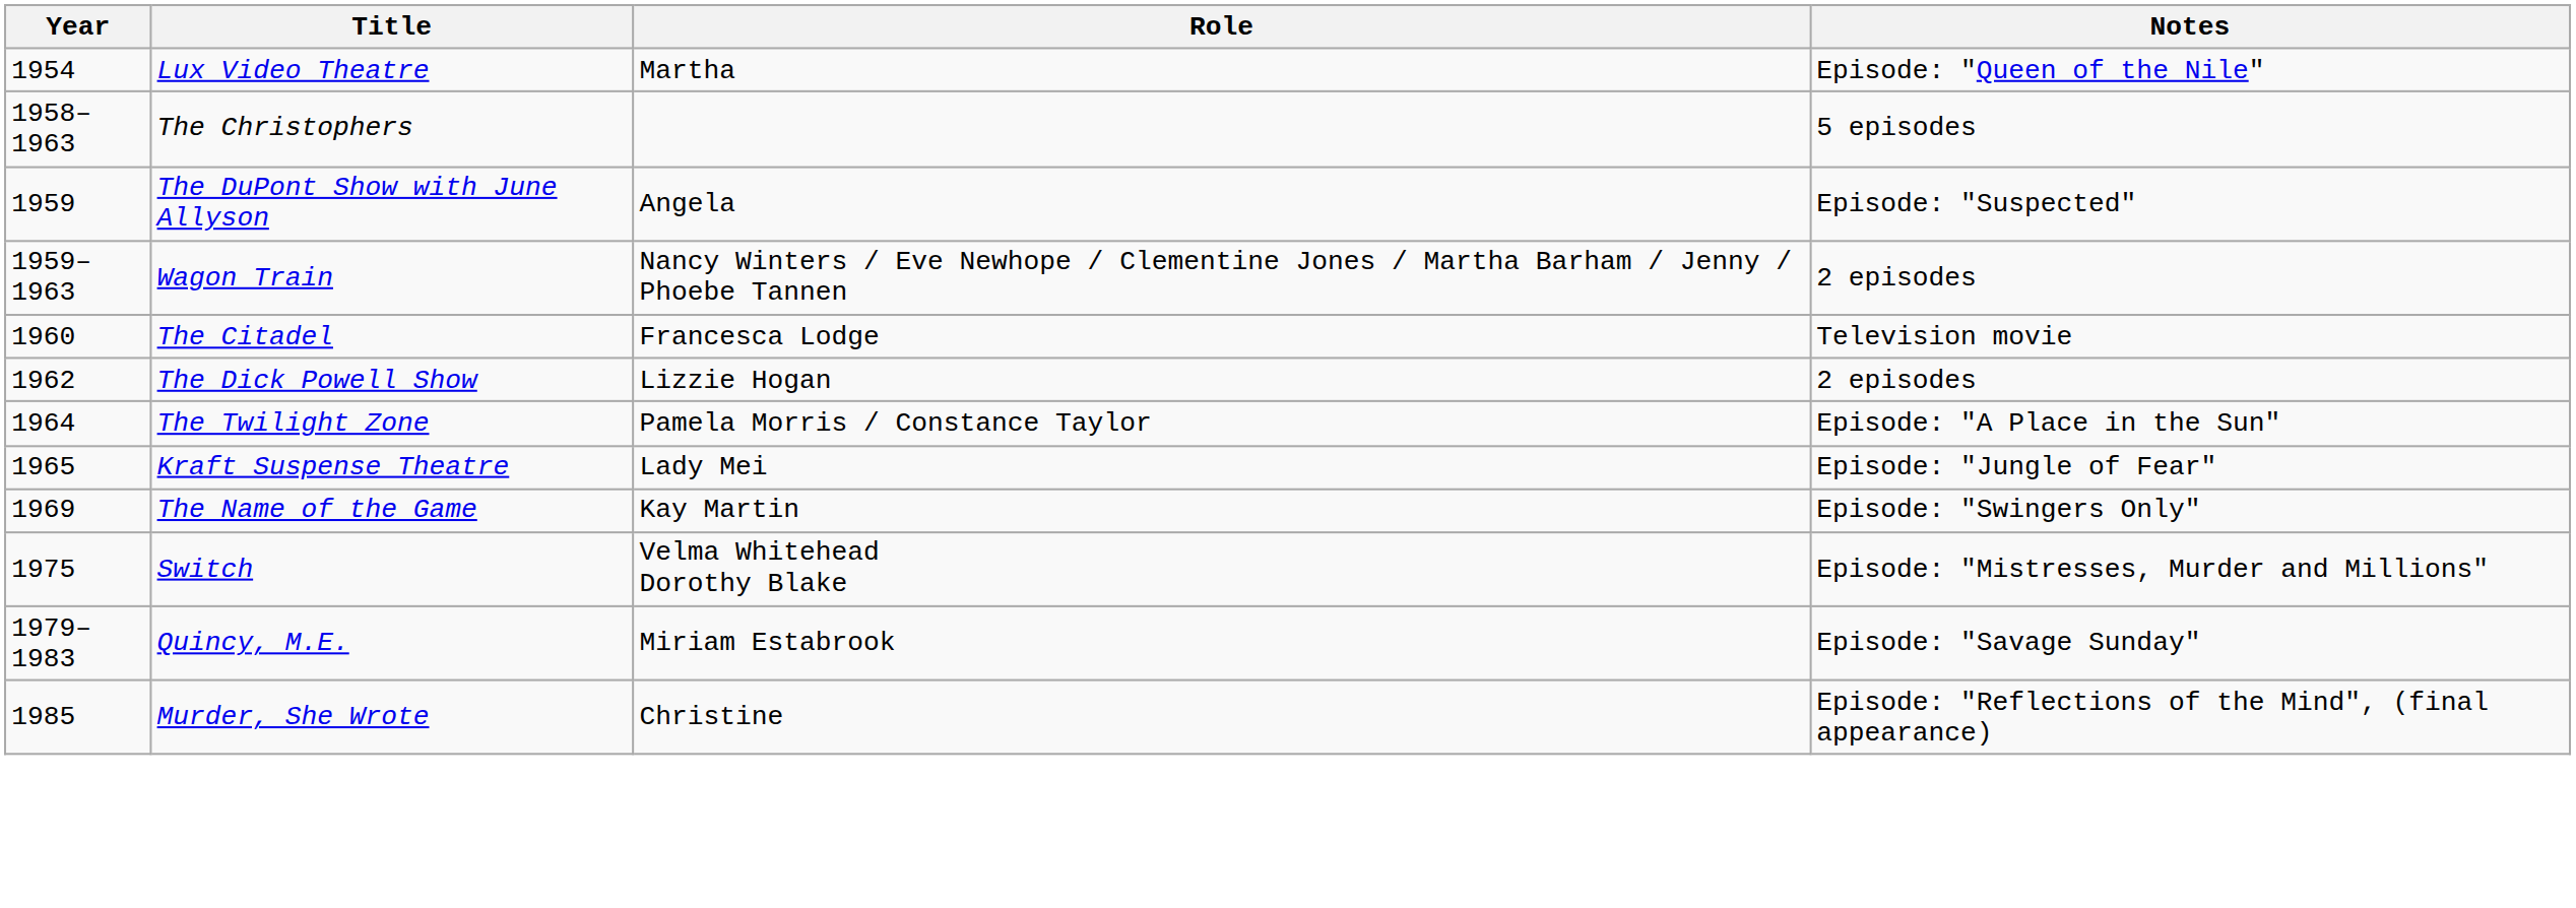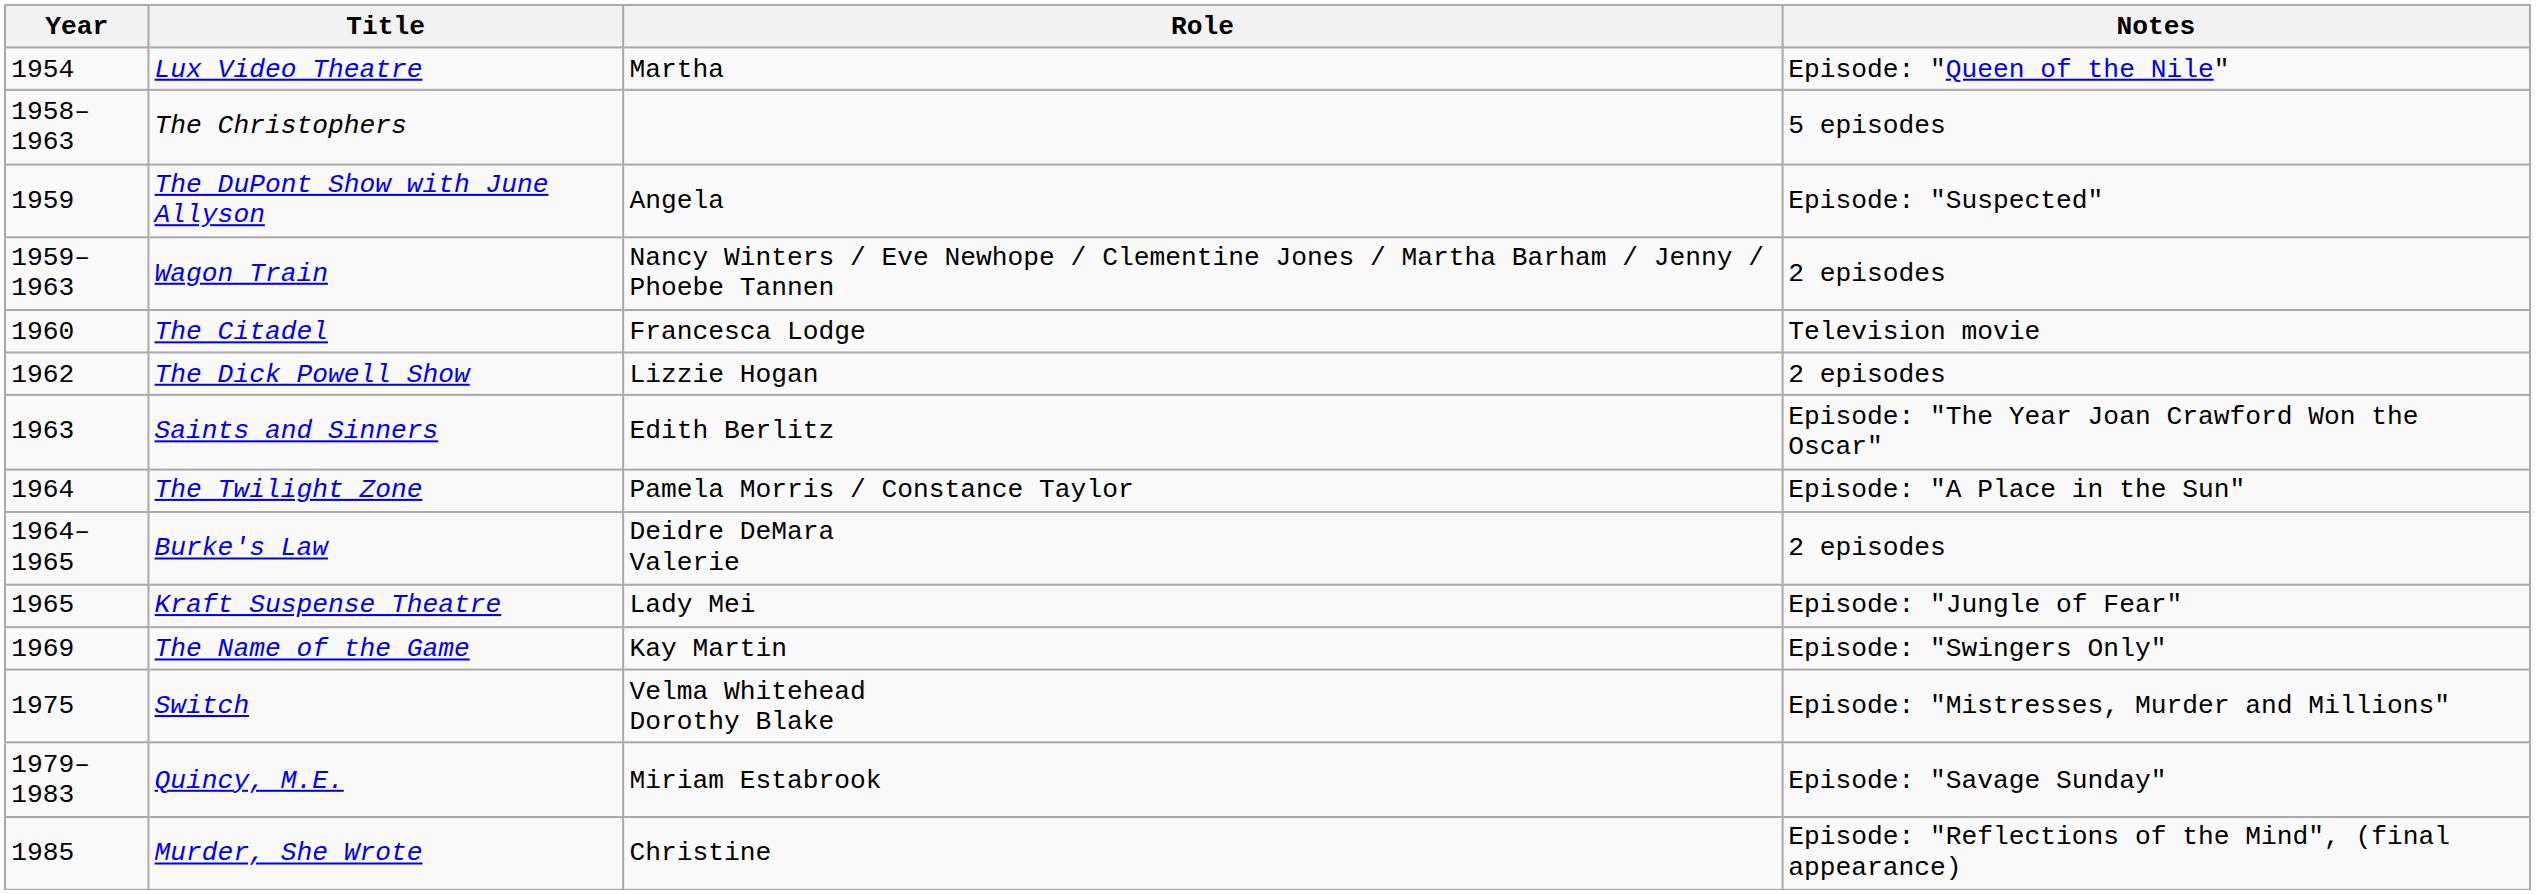+ row: 1963 | Saints and Sinners | Edith Berlitz | Episode: "The Year Joan Crawford Won the Oscar"
+ row: 1964–1965 | Burke's Law | Deidre DeMara Valerie | 2 episodes
